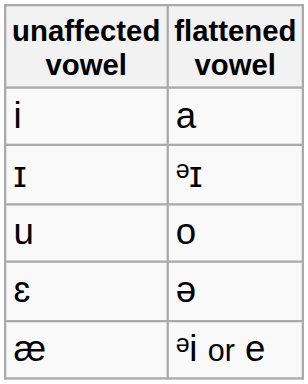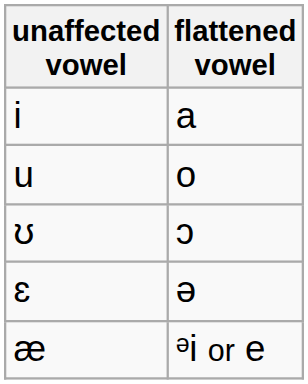- row: ɪ | ᵊɪ
+ row: ʊ | ɔ
